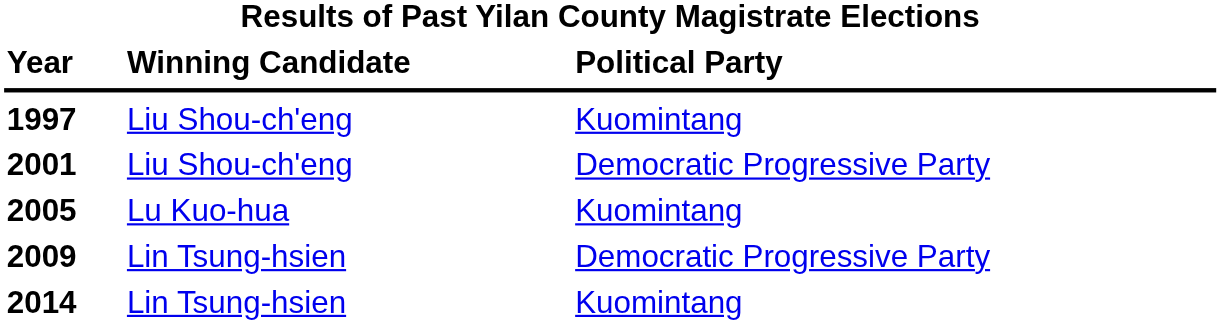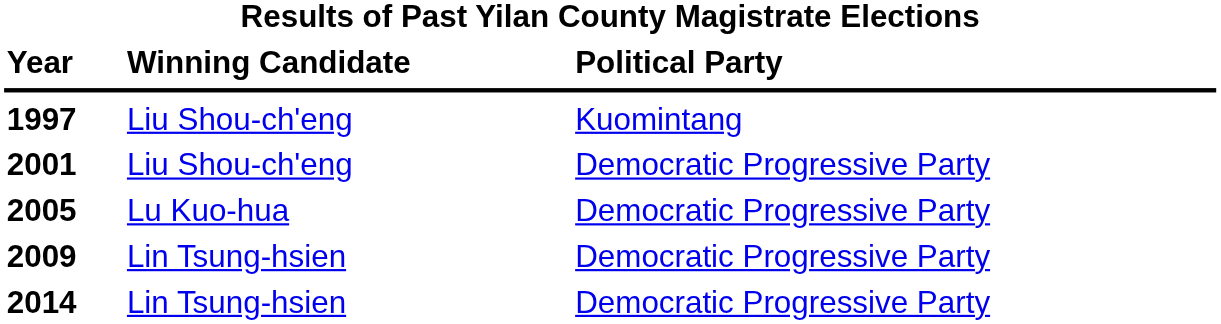2005 | column 3: Kuomintang -> Democratic Progressive Party
2014 | column 3: Kuomintang -> Democratic Progressive Party
